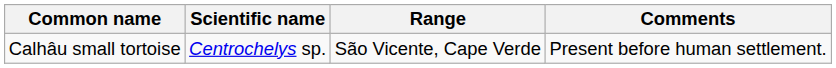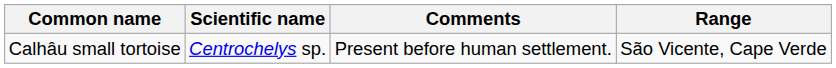columns swapped: Range <-> Comments
